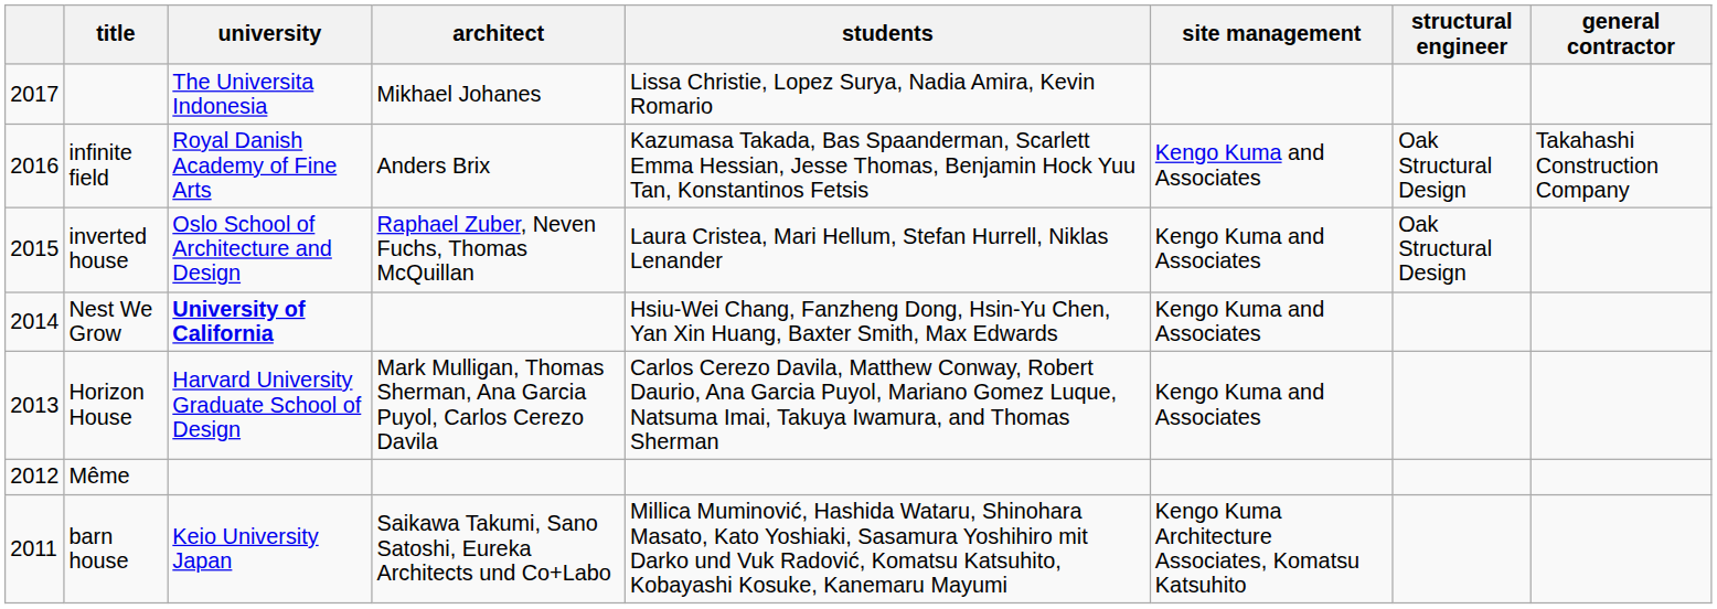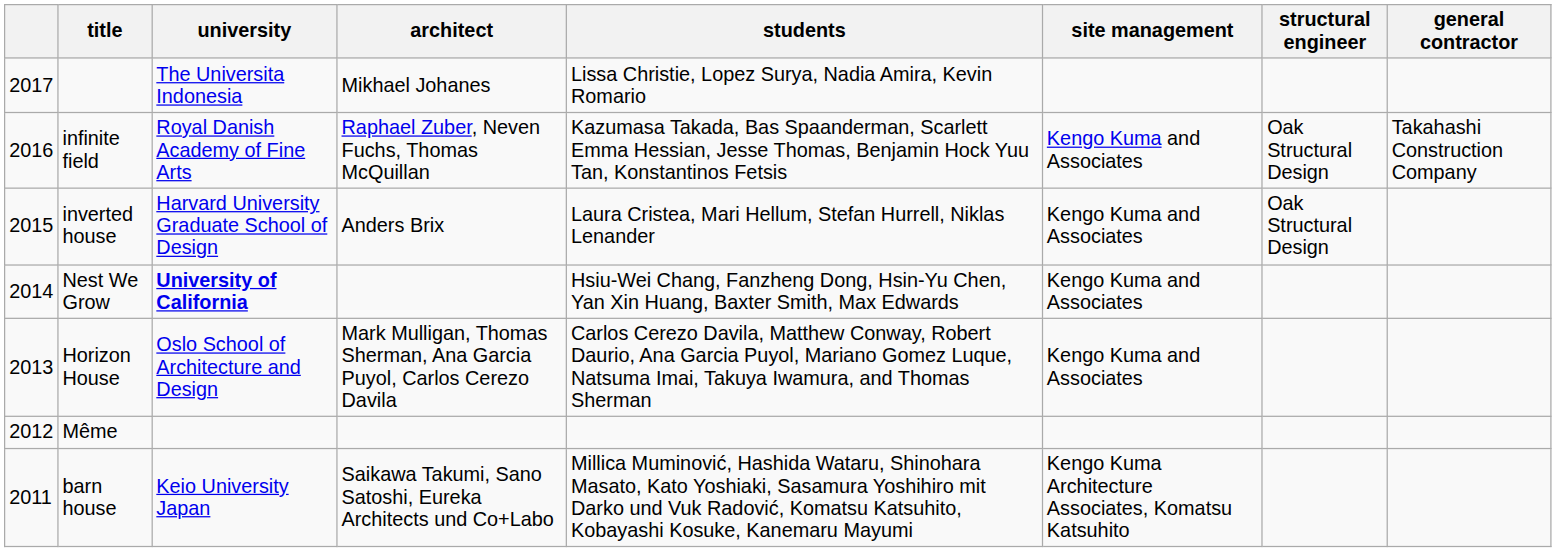infinite field | architect: Anders Brix -> Raphael Zuber, Neven Fuchs, Thomas McQuillan
inverted house | university: Oslo School of Architecture and Design -> Harvard University Graduate School of Design
inverted house | architect: Raphael Zuber, Neven Fuchs, Thomas McQuillan -> Anders Brix
Horizon House | university: Harvard University Graduate School of Design -> Oslo School of Architecture and Design
